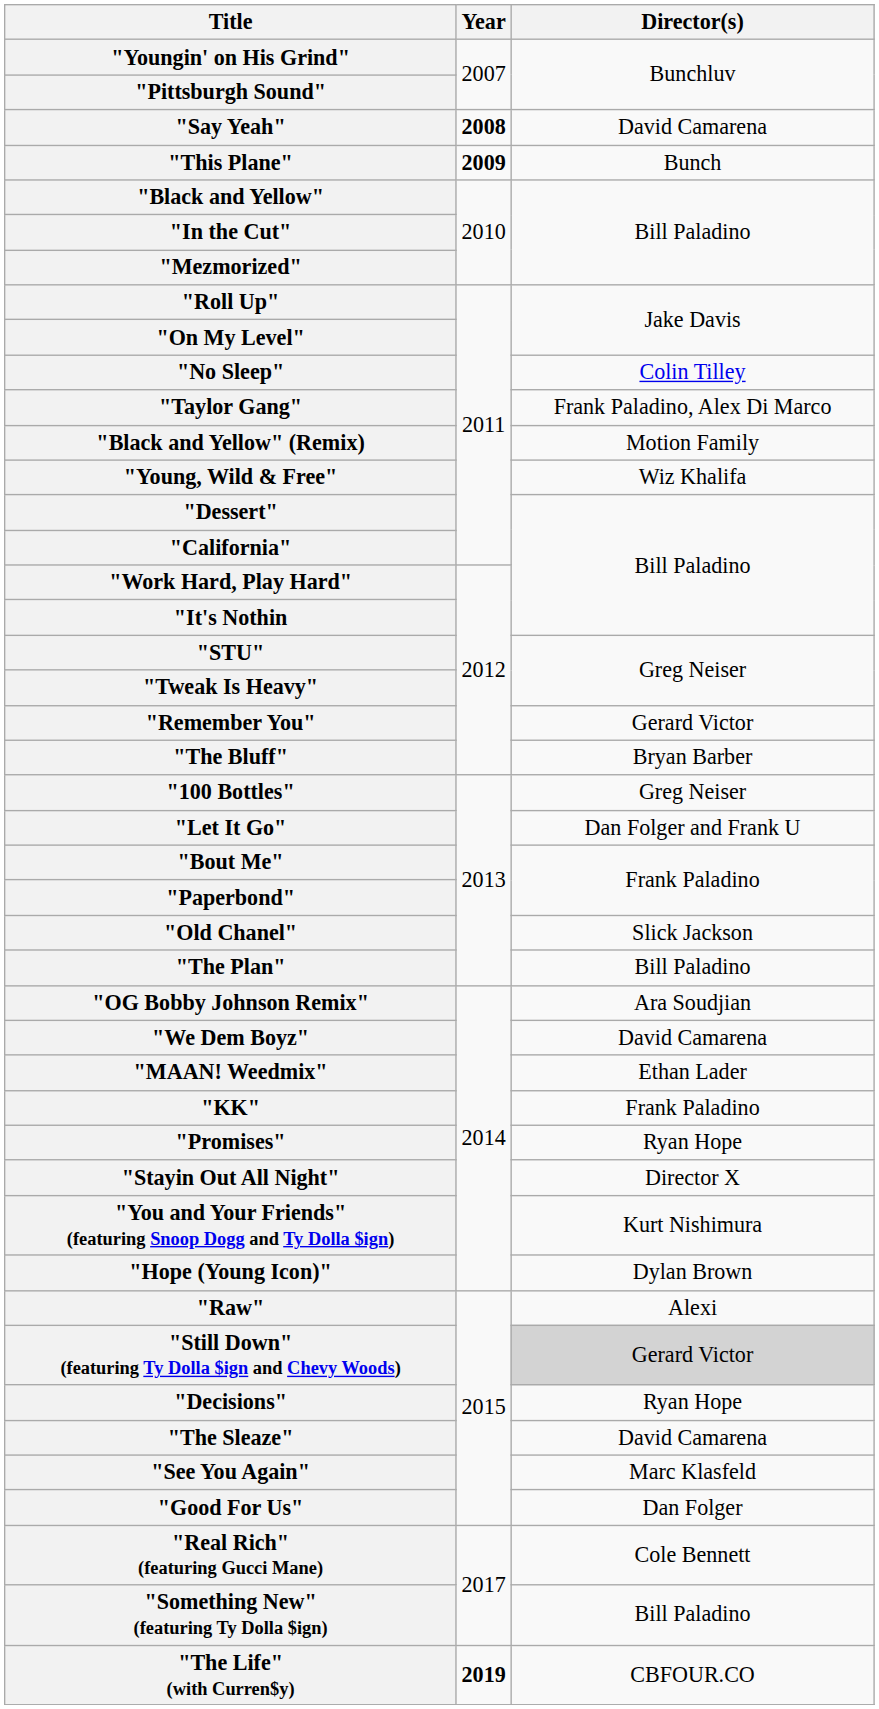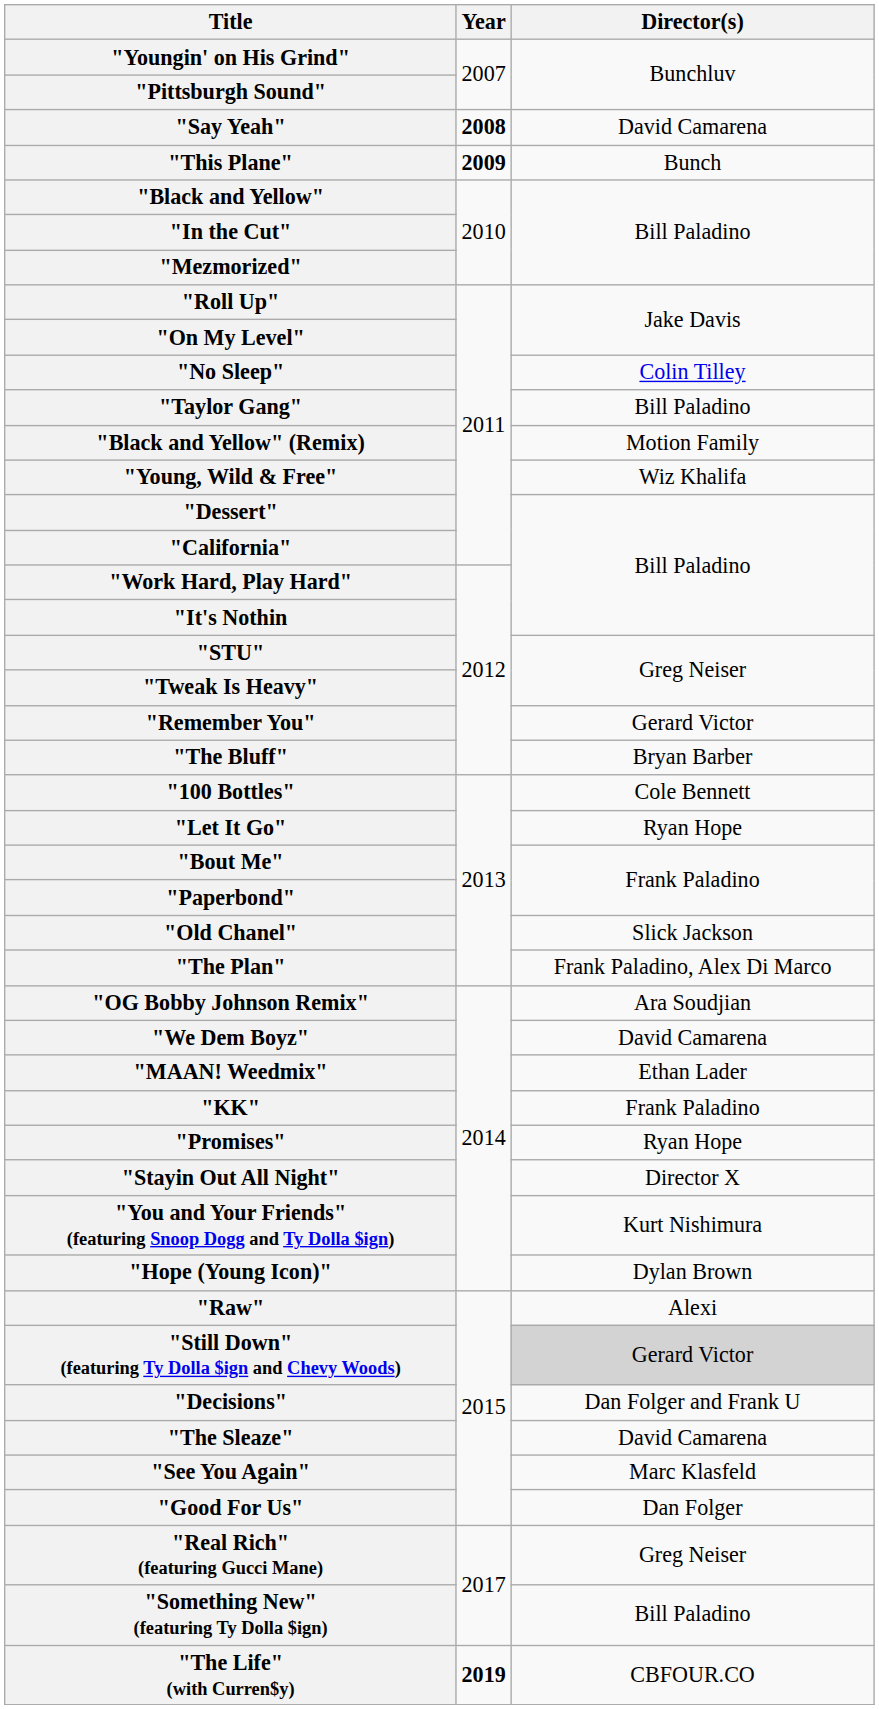"Taylor Gang" | Director(s): Frank Paladino, Alex Di Marco -> Bill Paladino
"100 Bottles" | Director(s): Greg Neiser -> Cole Bennett
"Let It Go" | Director(s): Dan Folger and Frank U -> Ryan Hope
"The Plan" | Director(s): Bill Paladino -> Frank Paladino, Alex Di Marco
"Decisions" | Director(s): Ryan Hope -> Dan Folger and Frank U
"Real Rich" (featuring Gucci Mane) | Director(s): Cole Bennett -> Greg Neiser
